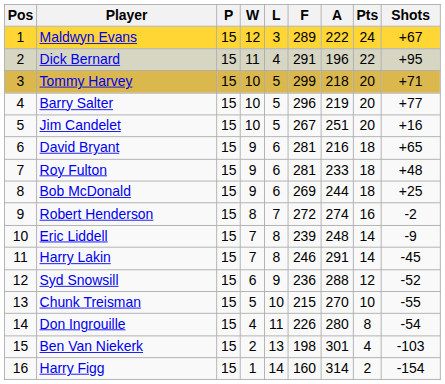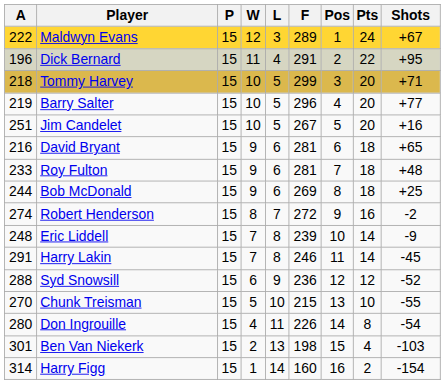columns swapped: Pos <-> A
